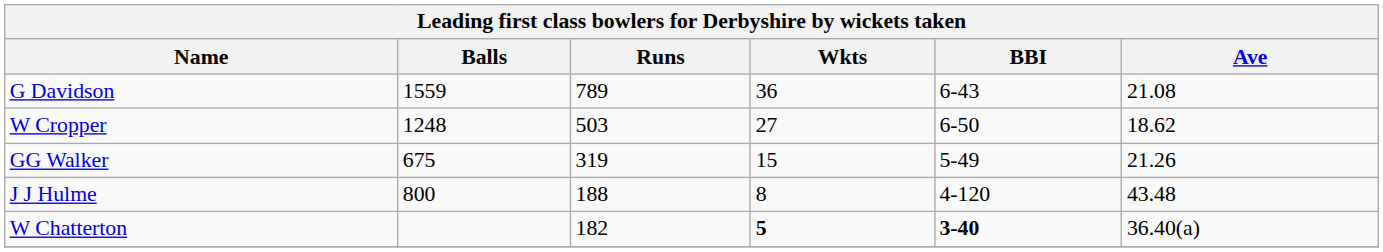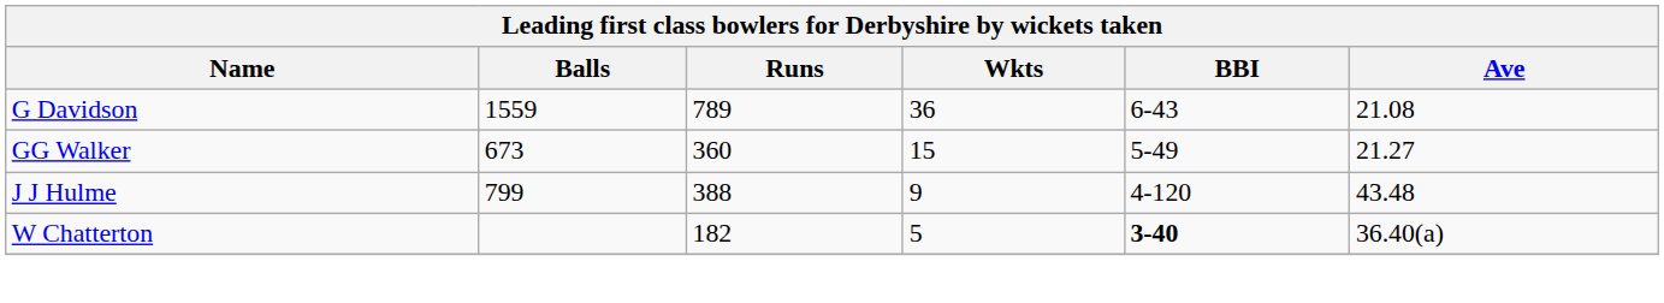- row: W Cropper | 1248 | 503 | 27 | 6-50 | 18.62
GG Walker | Balls: 675 -> 673
GG Walker | Runs: 319 -> 360
GG Walker | Ave: 21.26 -> 21.27
J J Hulme | Balls: 800 -> 799
J J Hulme | Runs: 188 -> 388
J J Hulme | Wkts: 8 -> 9
W Chatterton | Wkts: bold -> normal
